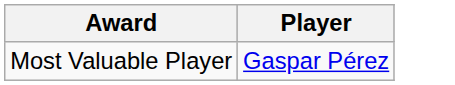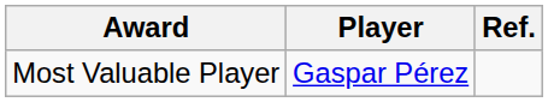+ column: Ref.
